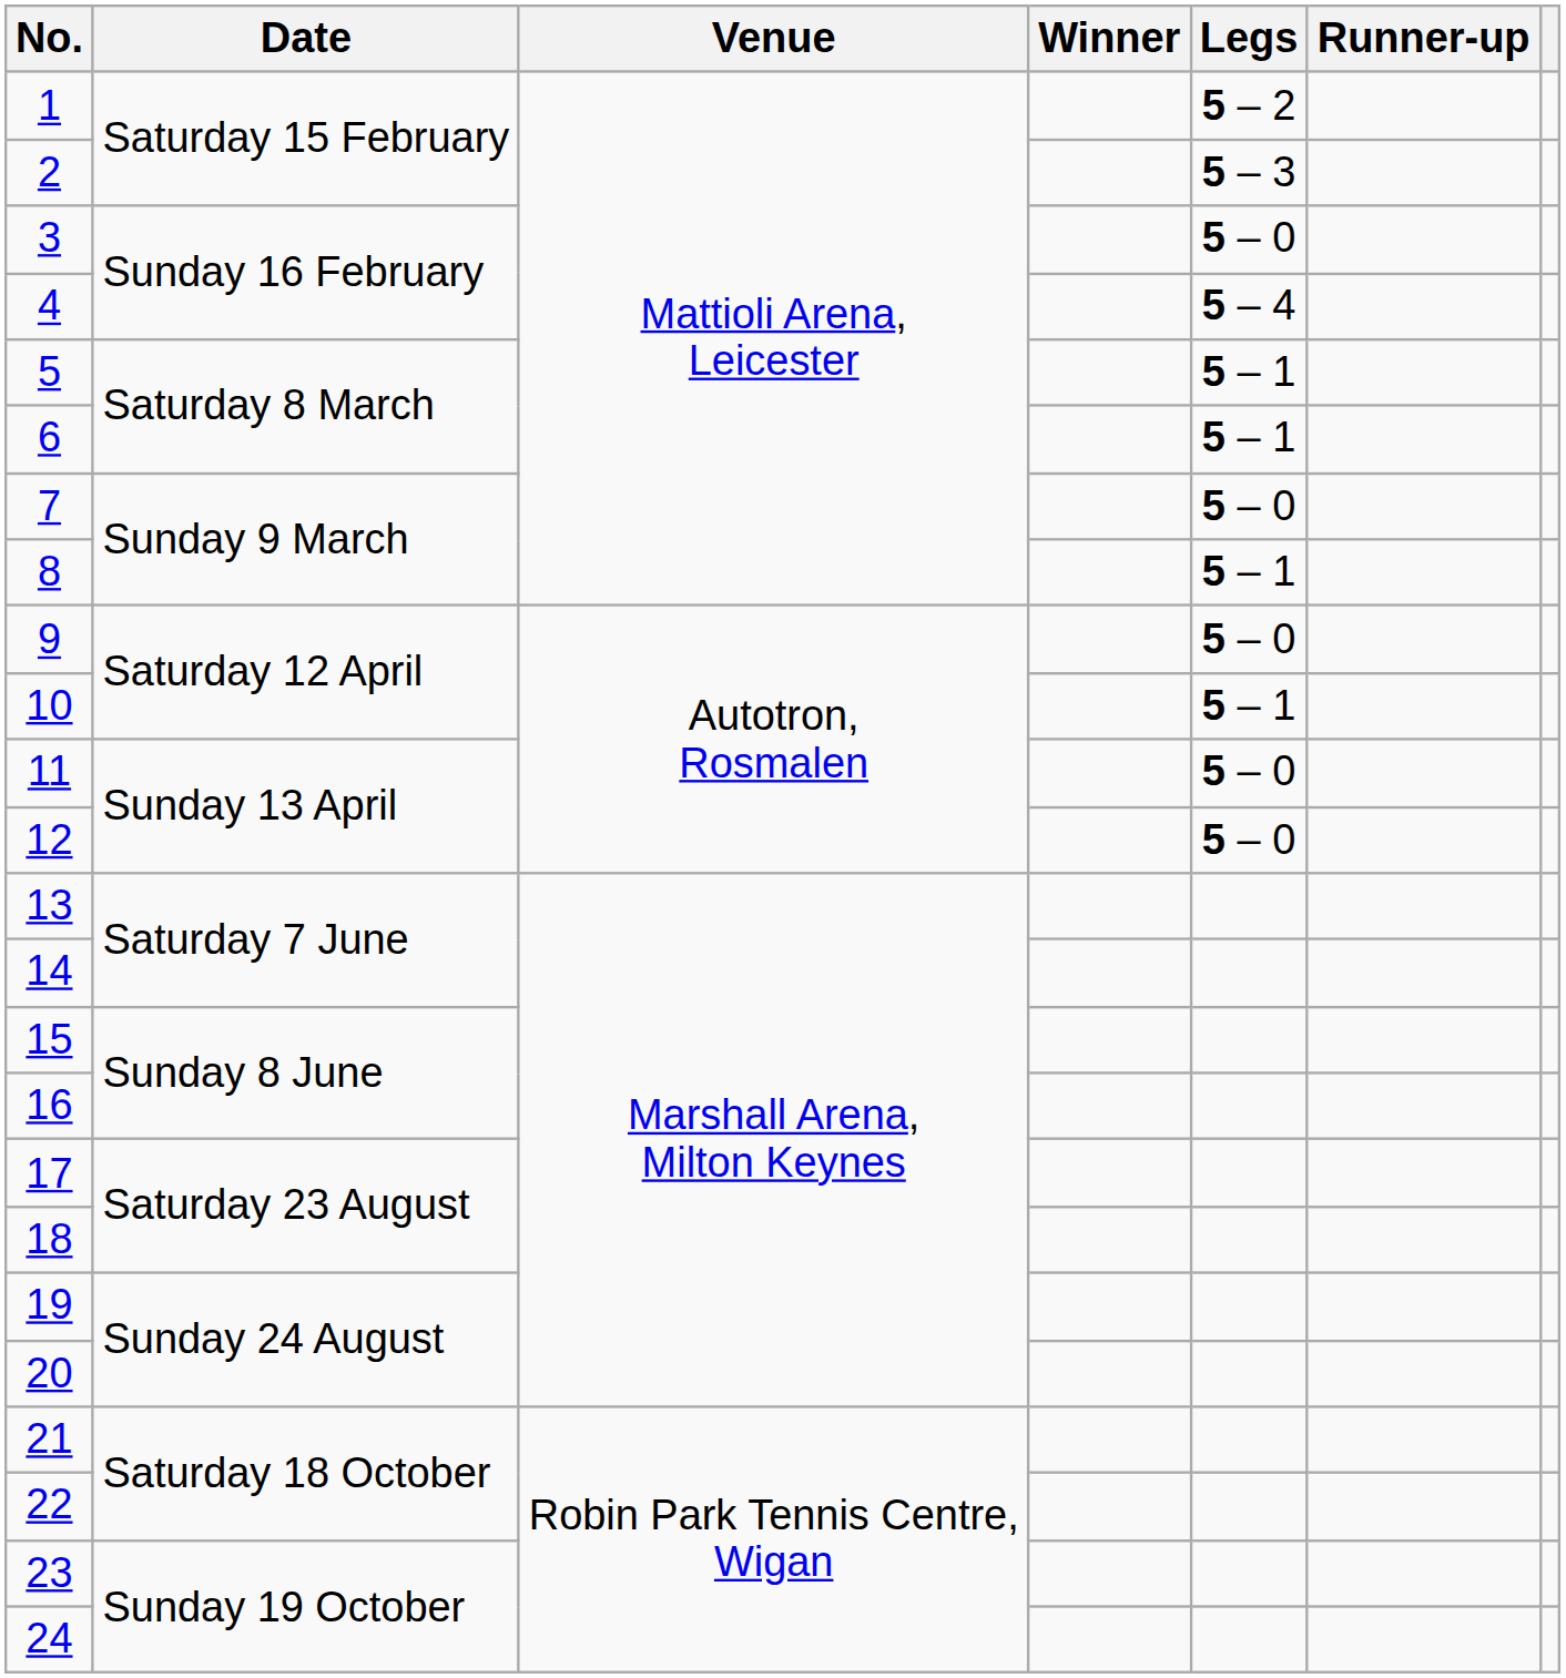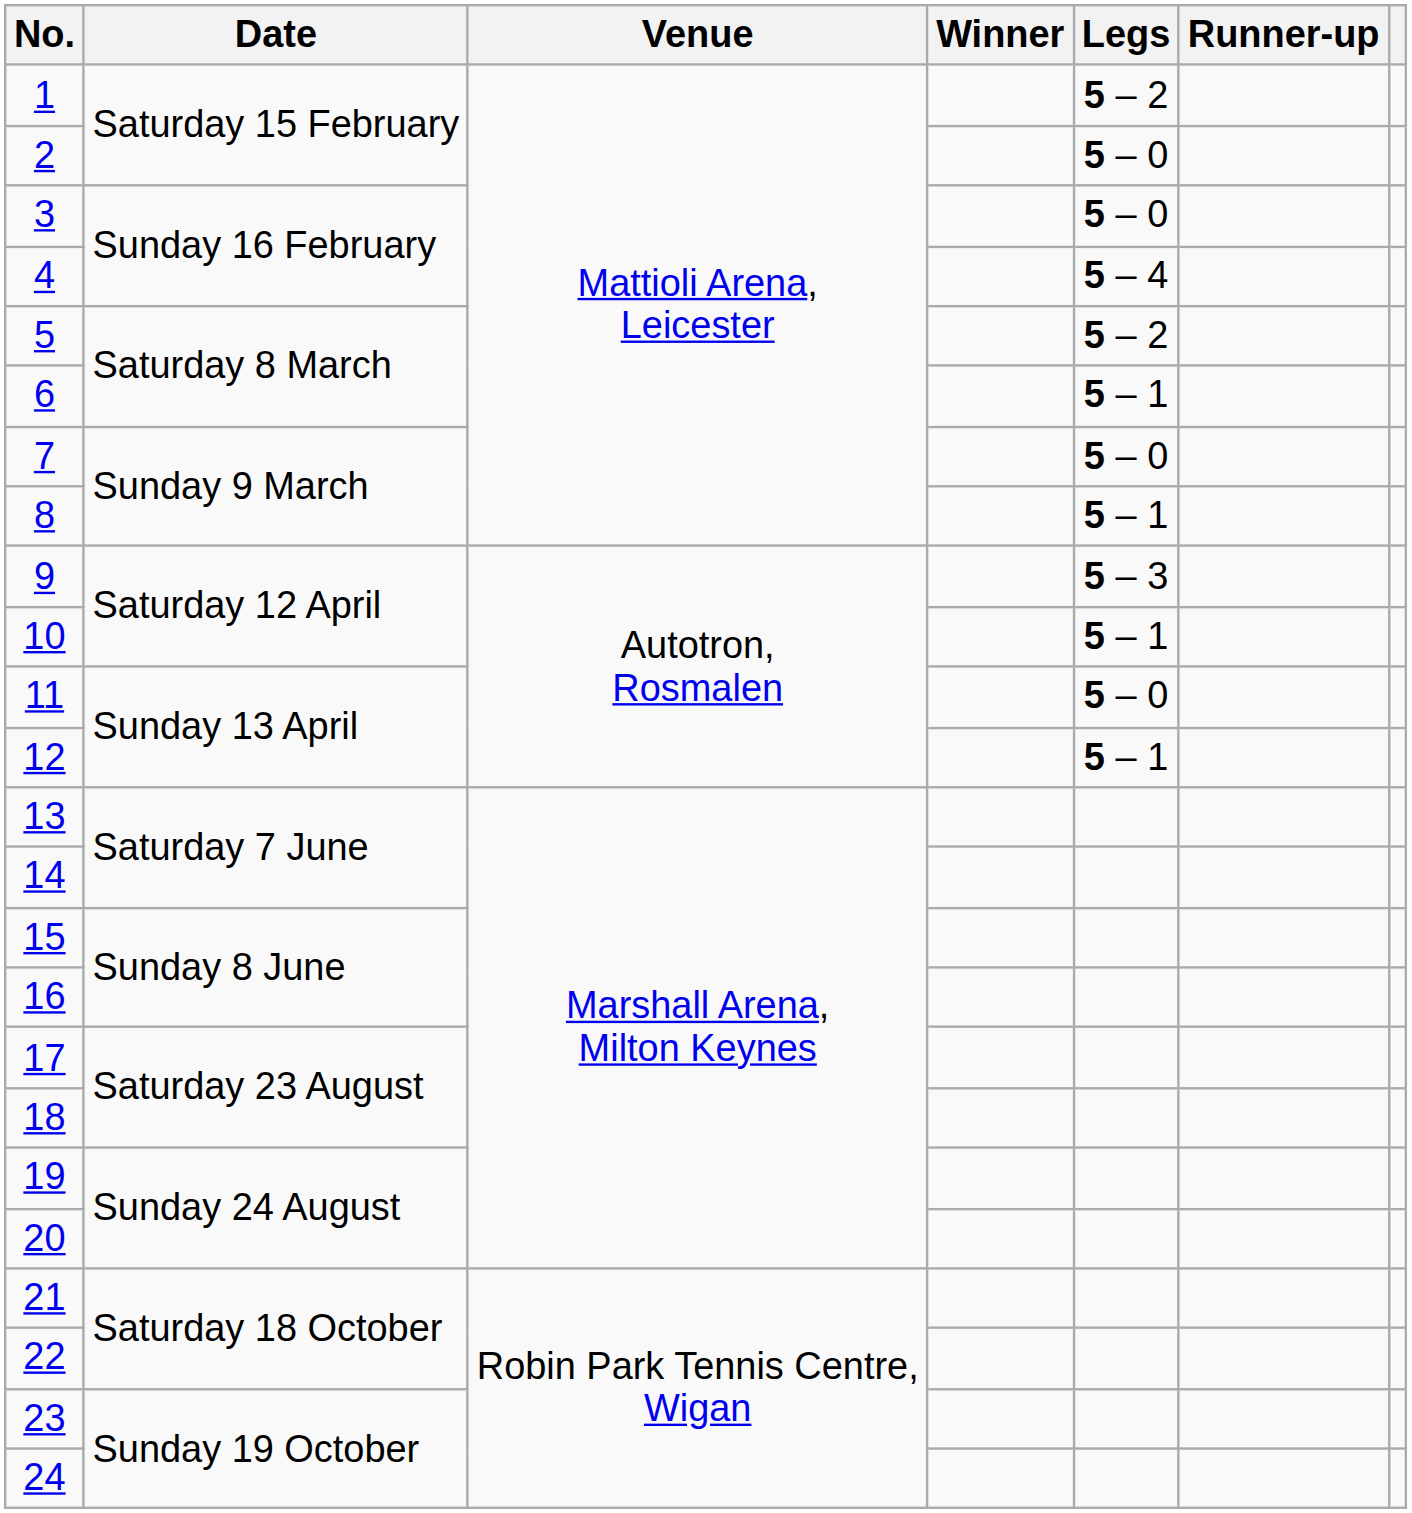2 | Legs: 5 – 3 -> 5 – 0
5 | Legs: 5 – 1 -> 5 – 2
9 | Legs: 5 – 0 -> 5 – 3
12 | Legs: 5 – 0 -> 5 – 1
